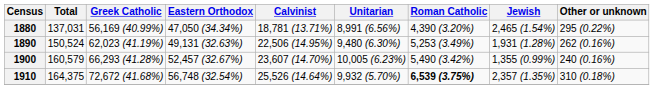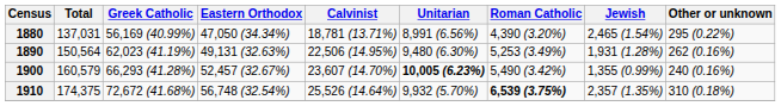1890 | Total: 150,524 -> 150,564
1900 | Unitarian: normal -> bold
1910 | Total: 164,375 -> 174,375
